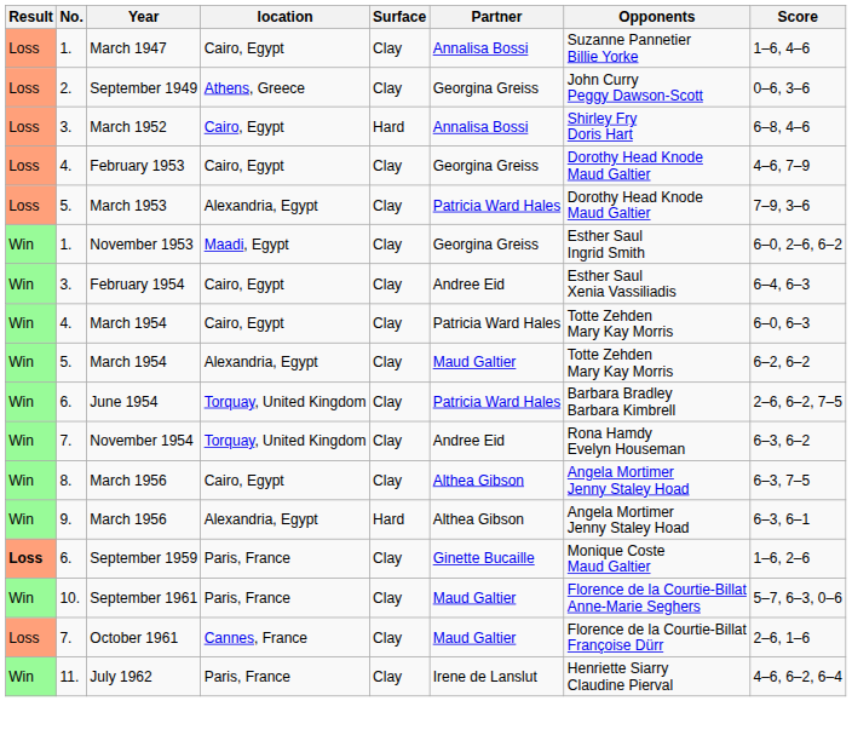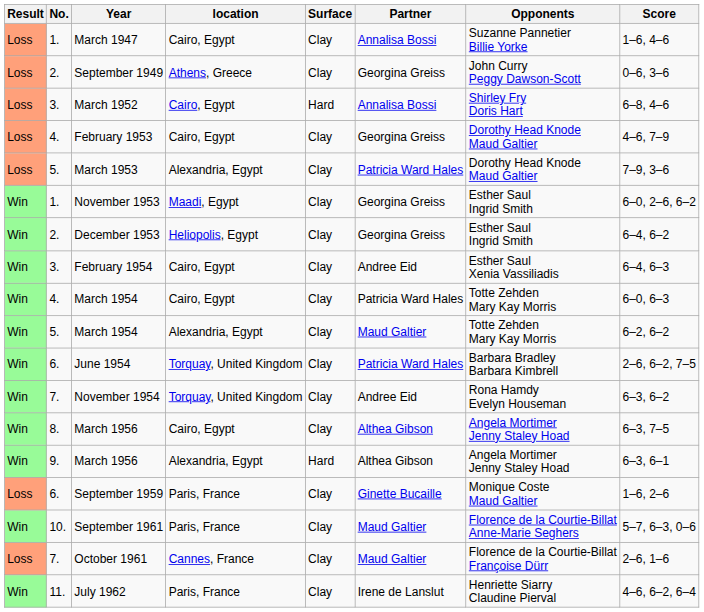+ row: Win | 2. | December 1953 | Heliopolis, Egypt | Clay | Georgina Greiss | Esther Saul Ingrid Smith | 6–4, 6–2
September 1959 | Result: bold -> normal
